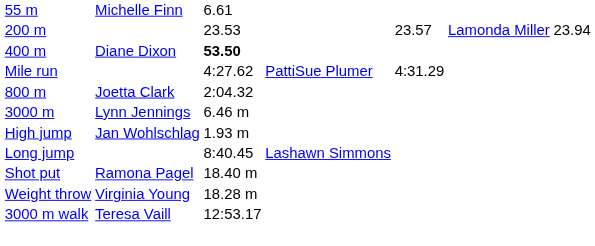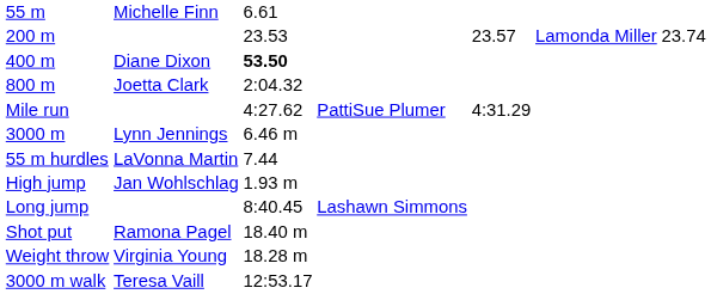200 m | column 7: 23.94 -> 23.74
rows swapped: 800 m <-> Mile run
+ row: 55 m hurdles | LaVonna Martin | 7.44
